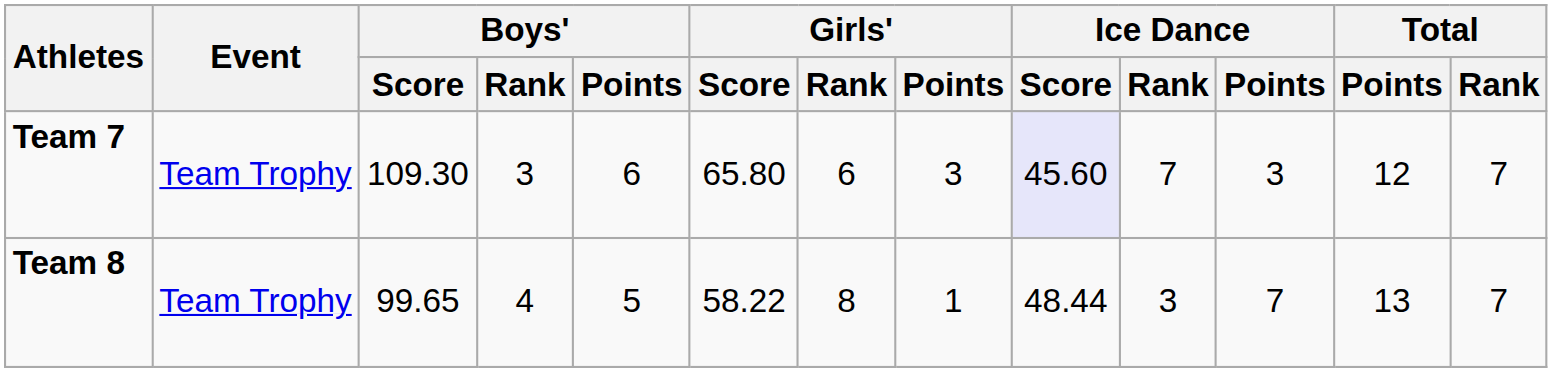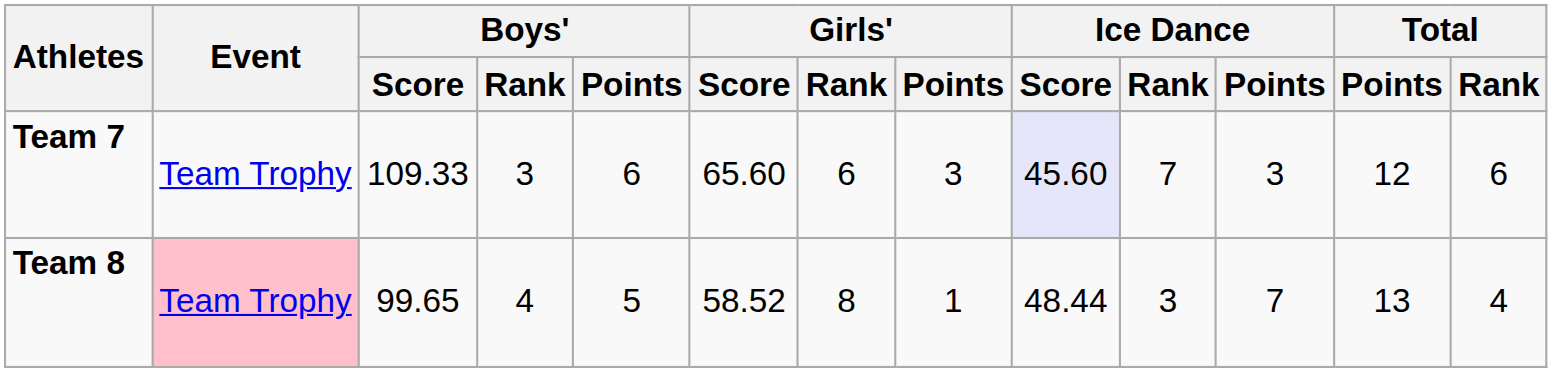Team 7 | Boys' / Score: 109.30 -> 109.33
Team 7 | Girls' / Score: 65.80 -> 65.60
Team 7 | Total / Rank: 7 -> 6
Team 8 | Event: no background -> pink background
Team 8 | Girls' / Score: 58.22 -> 58.52
Team 8 | Total / Rank: 7 -> 4
